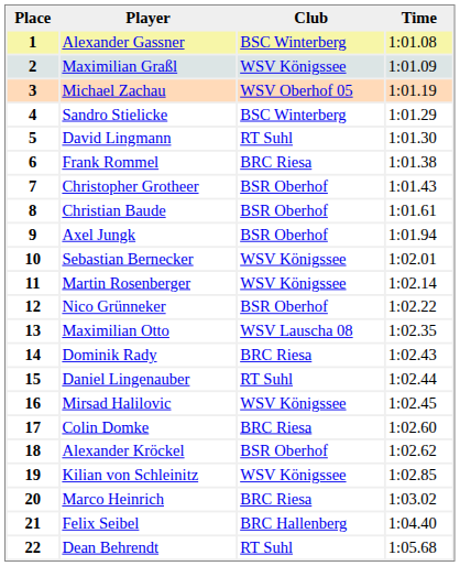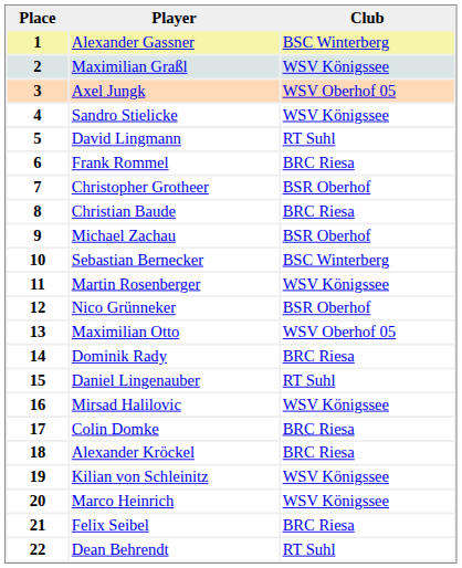- column: Time | 1:01.08 | 1:01.09 | 1:01.19 | 1:01.29 | 1:01.30 | 1:01.38 | 1:01.43 | 1:01.61 | 1:01.94 | 1:02.01 | 1:02.14 | 1:02.22 | 1:02.35 | 1:02.43 | 1:02.44 | 1:02.45 | 1:02.60 | 1:02.62 | 1:02.85 | 1:03.02 | 1:04.40 | 1:05.68
3 | Player: Michael Zachau -> Axel Jungk
4 | Club: BSC Winterberg -> WSV Königssee
8 | Club: BSR Oberhof -> BRC Riesa
9 | Player: Axel Jungk -> Michael Zachau
10 | Club: WSV Königssee -> BSC Winterberg
13 | Club: WSV Lauscha 08 -> WSV Oberhof 05
18 | Club: BSR Oberhof -> BRC Riesa
20 | Club: BRC Riesa -> WSV Königssee
21 | Club: BRC Hallenberg -> BRC Riesa
